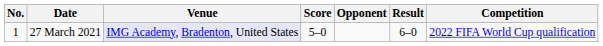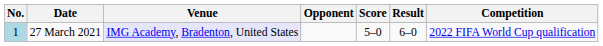columns swapped: Opponent <-> Score
27 March 2021 | No.: no background -> lightblue background
